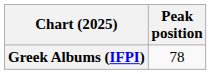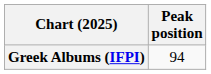Greek Albums (IFPI) | Peak position: 78 -> 94
